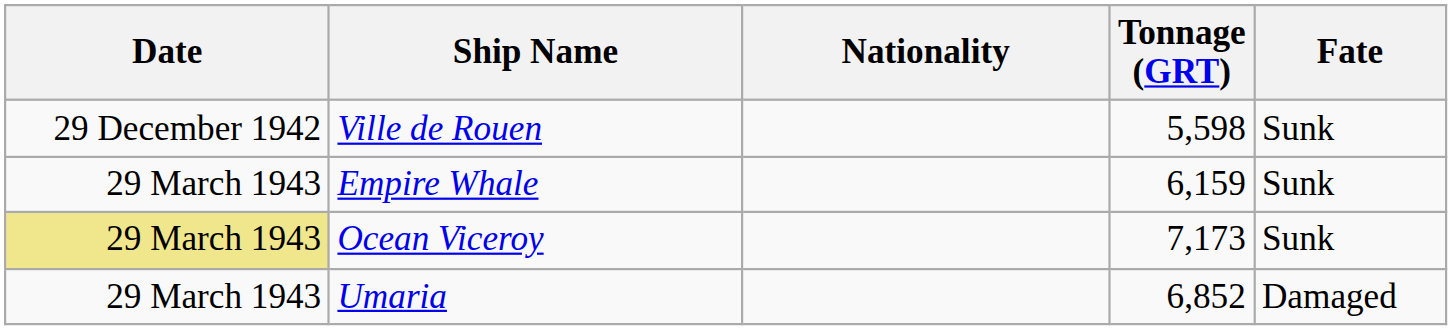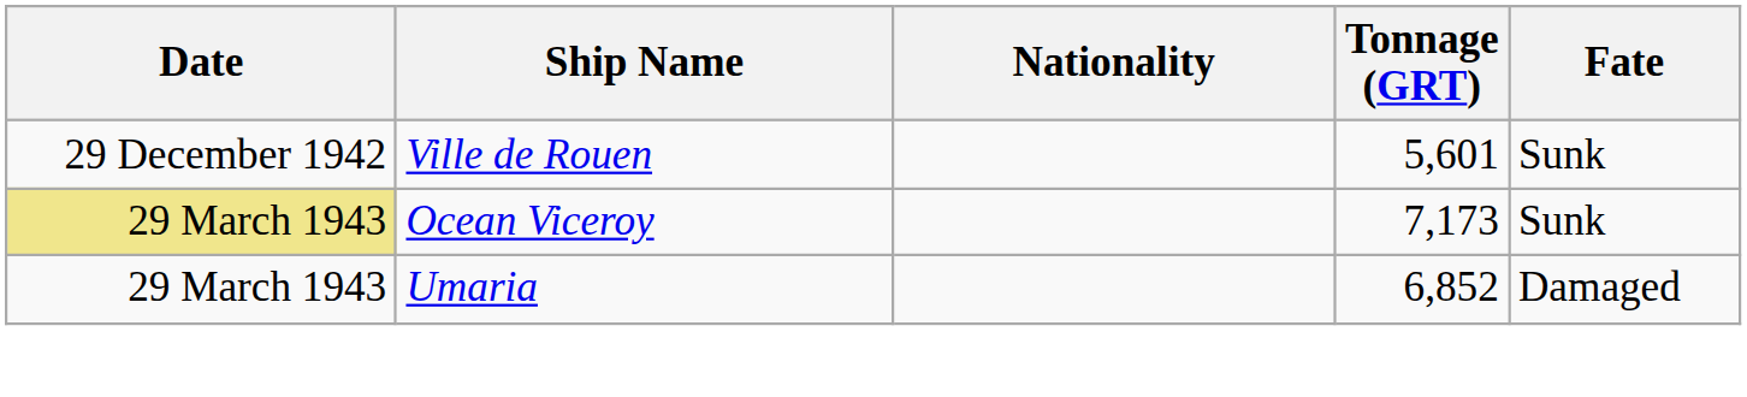Ville de Rouen | Tonnage (GRT): 5,598 -> 5,601
- row: 29 March 1943 | Empire Whale | 6,159 | Sunk
